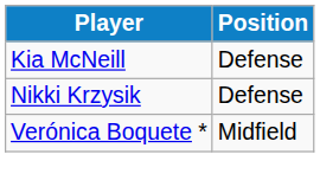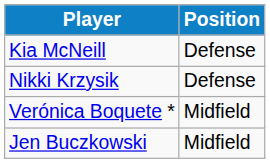+ row: Jen Buczkowski | Midfield
